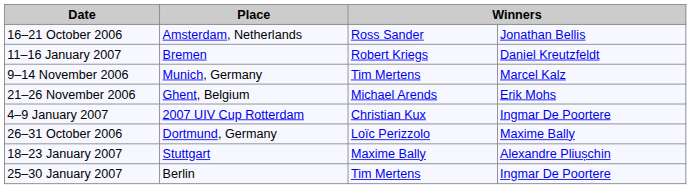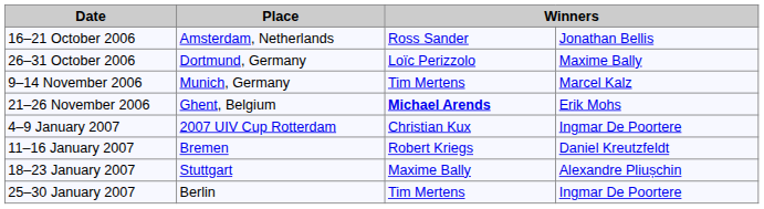rows swapped: 26–31 October 2006 <-> 11–16 January 2007
21–26 November 2006 | column 3: normal -> bold
